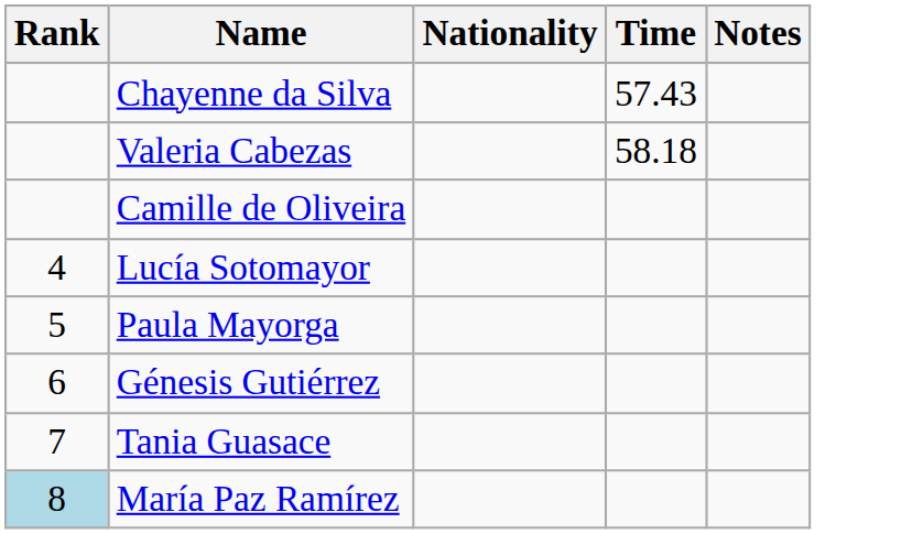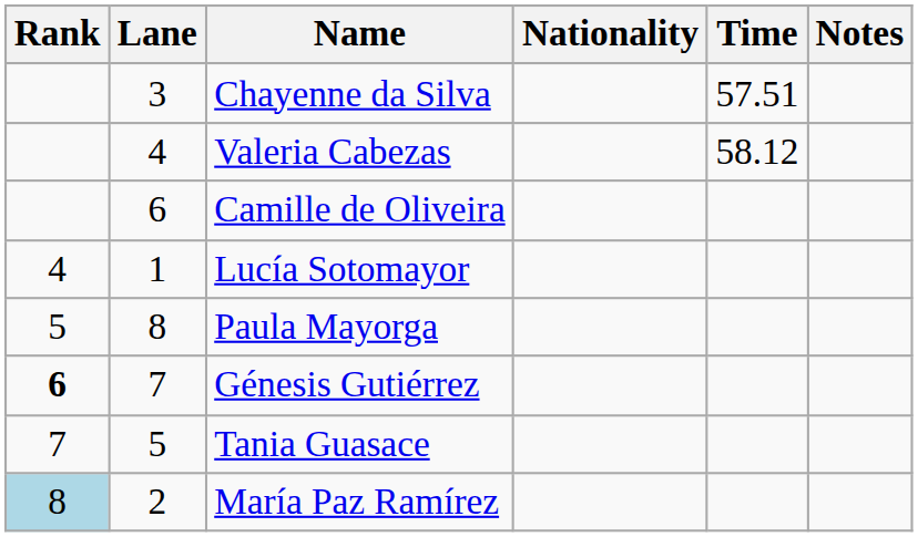+ column: Lane | 3 | 4 | 6 | 1 | 8 | 7 | 5 | 2
Chayenne da Silva | Time: 57.43 -> 57.51
Valeria Cabezas | Time: 58.18 -> 58.12
Génesis Gutiérrez | Rank: normal -> bold
